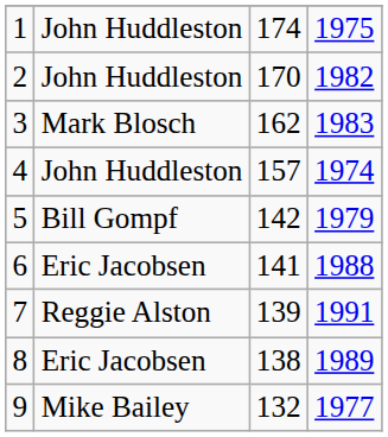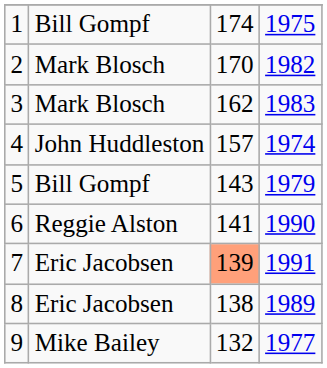1 | column 2: John Huddleston -> Bill Gompf
2 | column 2: John Huddleston -> Mark Blosch
5 | column 3: 142 -> 143
6 | column 2: Eric Jacobsen -> Reggie Alston
6 | column 4: 1988 -> 1990
7 | column 2: Reggie Alston -> Eric Jacobsen
7 | column 3: no background -> lightsalmon background
